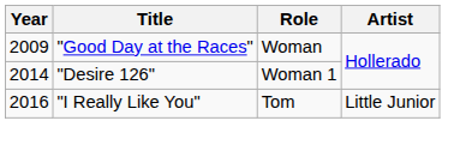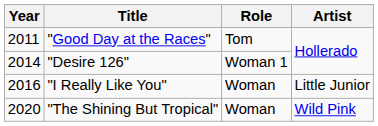"Good Day at the Races" | Year: 2009 -> 2011
"Good Day at the Races" | Role: Woman -> Tom
"I Really Like You" | Role: Tom -> Woman
+ row: 2020 | "The Shining But Tropical" | Woman | Wild Pink
